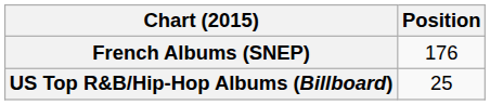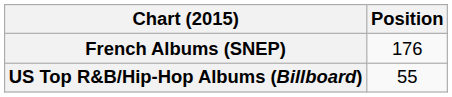US Top R&B/Hip-Hop Albums (Billboard) | Position: 25 -> 55
